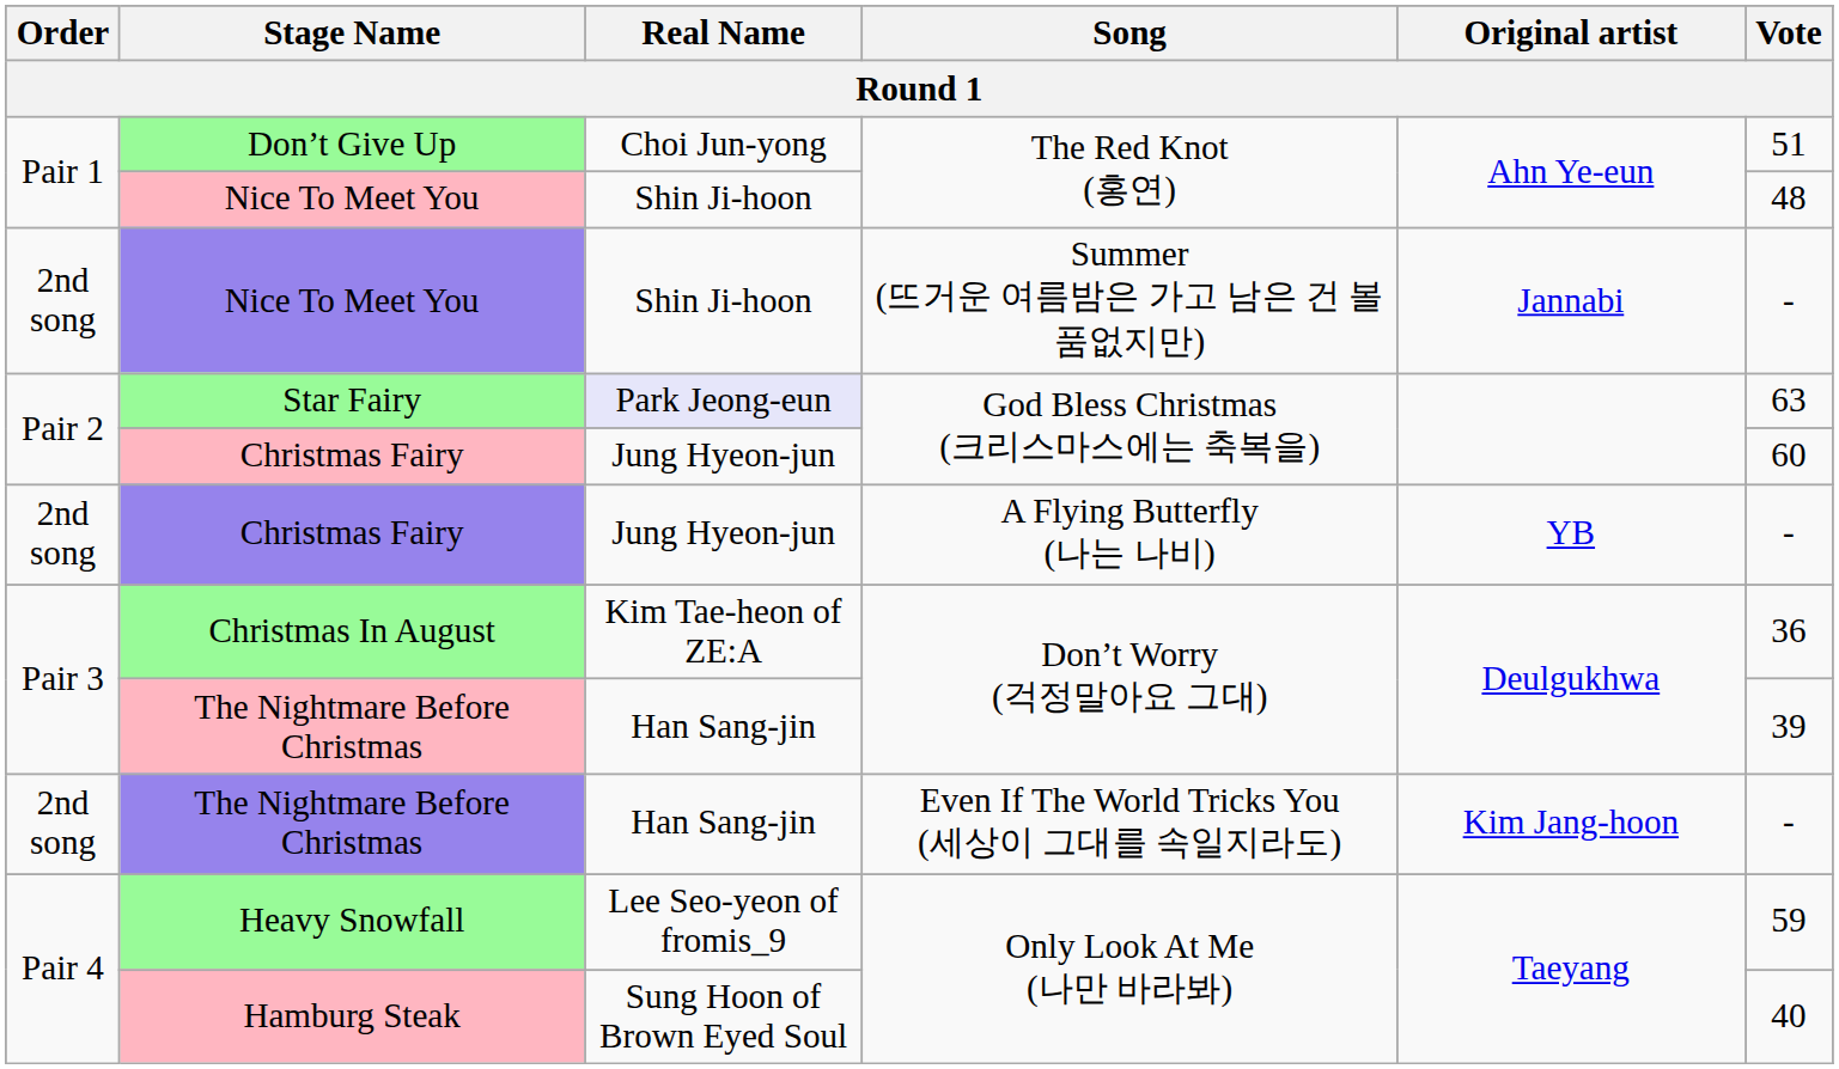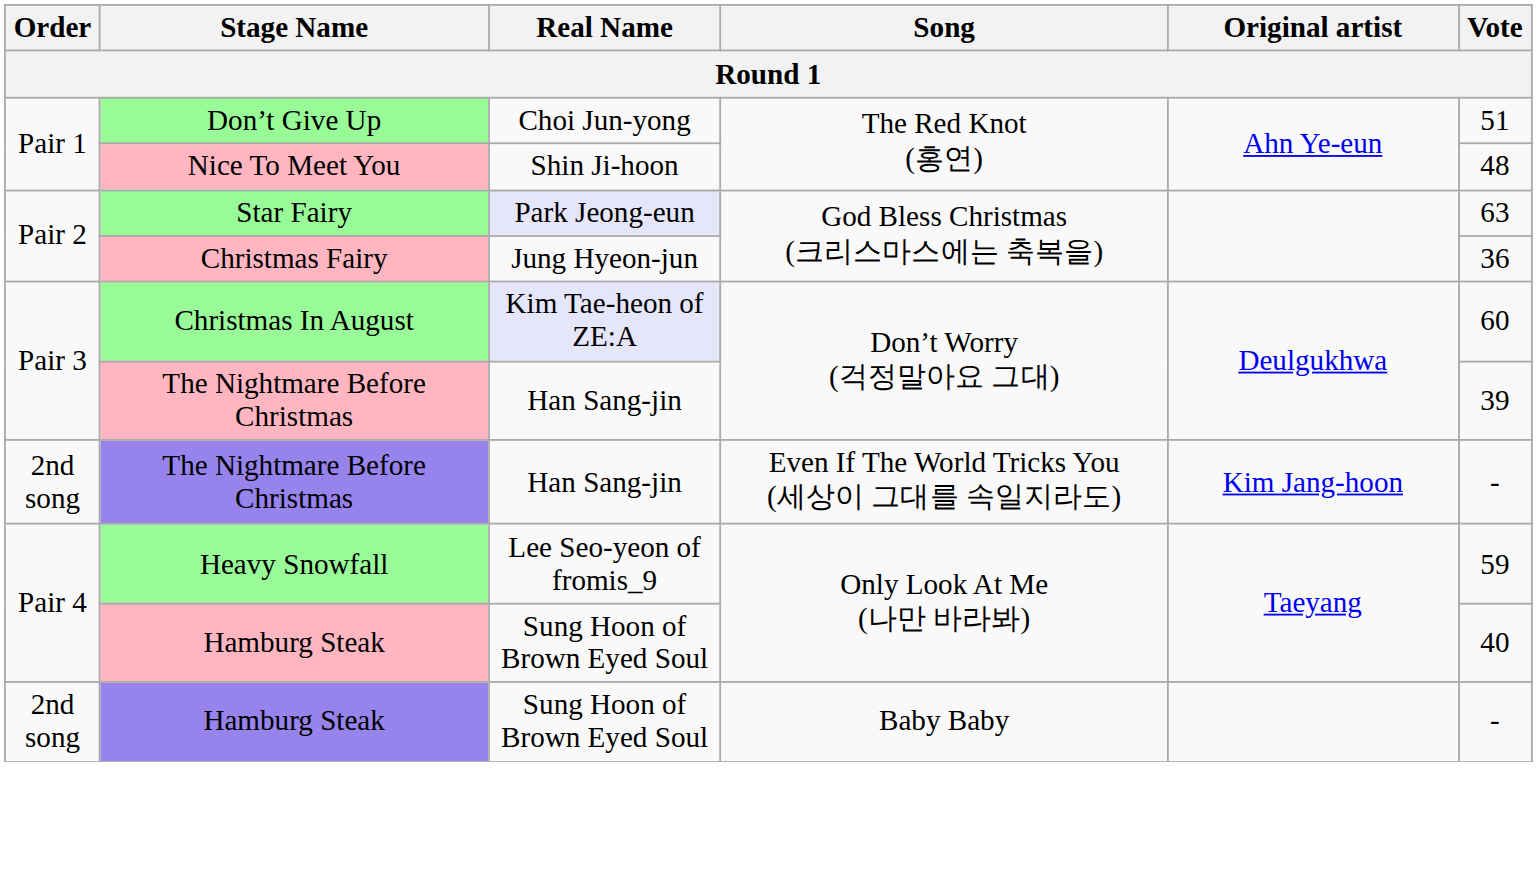- row: 2nd song | Nice To Meet You | Shin Ji-hoon | Summer (뜨거운 여름밤은 가고 남은 건 볼품없지만) | Jannabi | -
Christmas Fairy / God Bless Christmas (크리스마스에는 축복을) | Vote: 60 -> 36
- row: 2nd song | Christmas Fairy | Jung Hyeon-jun | A Flying Butterfly (나는 나비) | YB | -
Christmas In August | Real Name: no background -> lavender background
Christmas In August | Vote: 36 -> 60
+ row: 2nd song | Hamburg Steak | Sung Hoon of Brown Eyed Soul | Baby Baby | -
